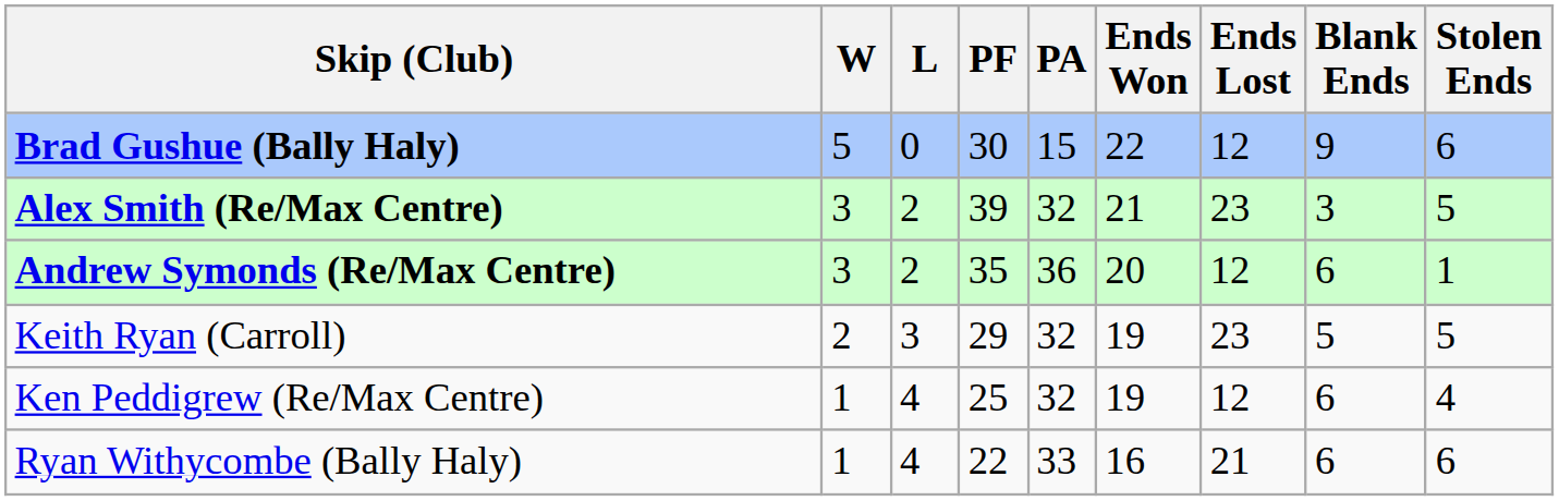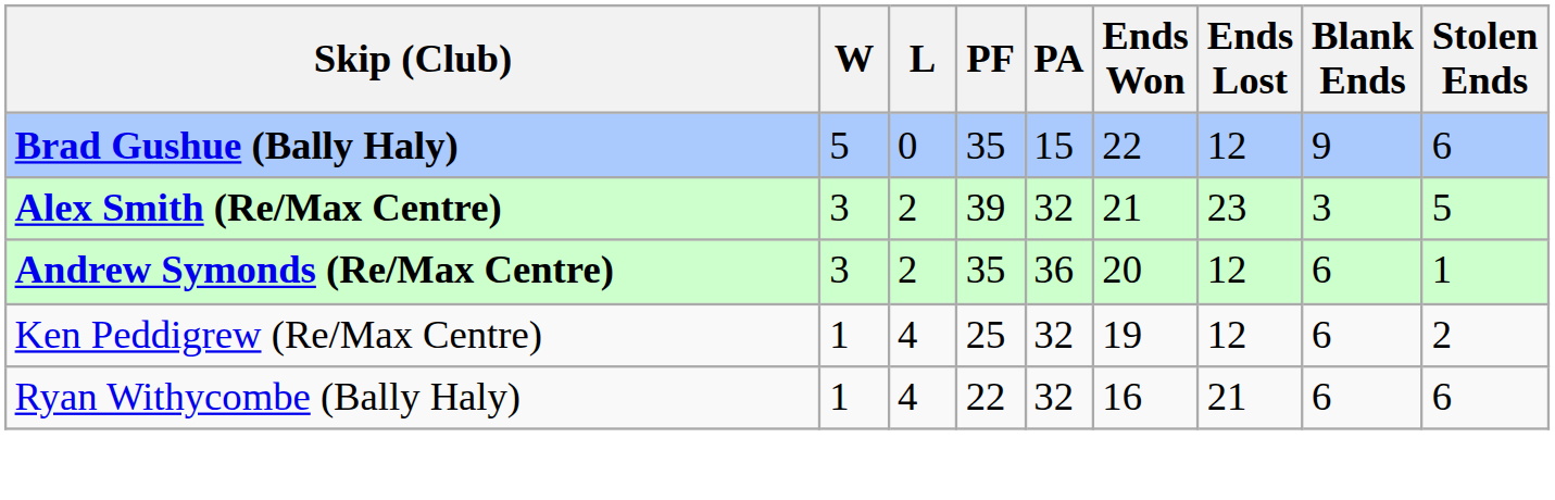Brad Gushue (Bally Haly) | PF: 30 -> 35
- row: Keith Ryan (Carroll) | 2 | 3 | 29 | 32 | 19 | 23 | 5 | 5
Ken Peddigrew (Re/Max Centre) | Stolen Ends: 4 -> 2
Ryan Withycombe (Bally Haly) | PA: 33 -> 32
